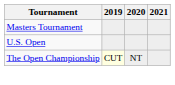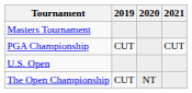+ row: PGA Championship | CUT | CUT
The Open Championship | 2019: lightyellow background -> no background
